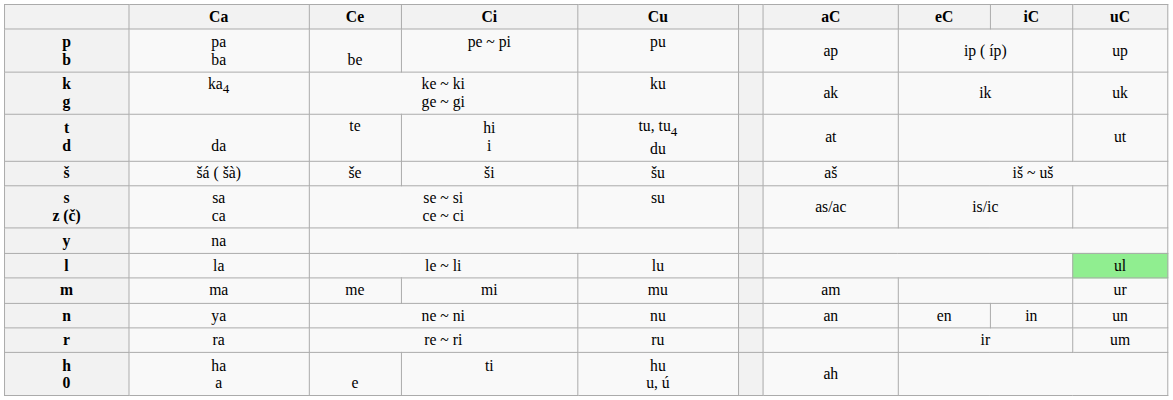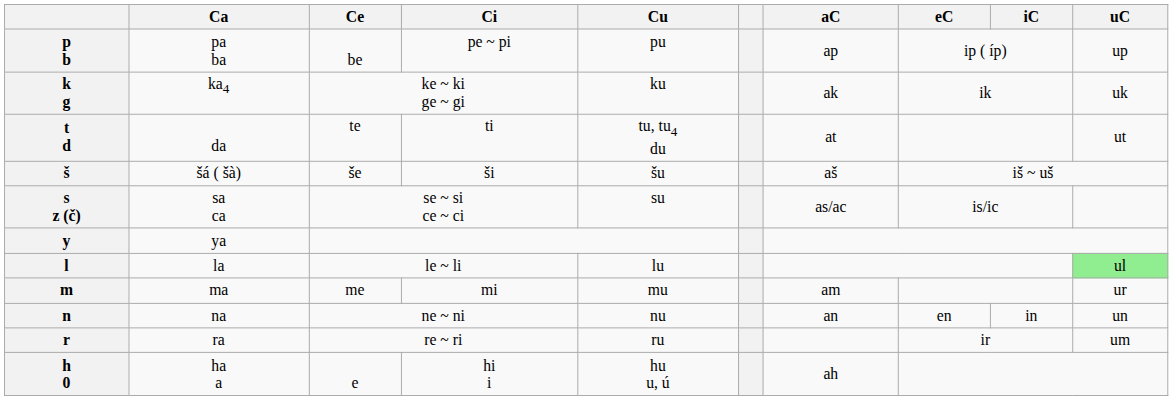t d | Ci: hi i -> ti
y | Ca: na -> ya
n | Ca: ya -> na
h 0 | Ci: ti -> hi i
